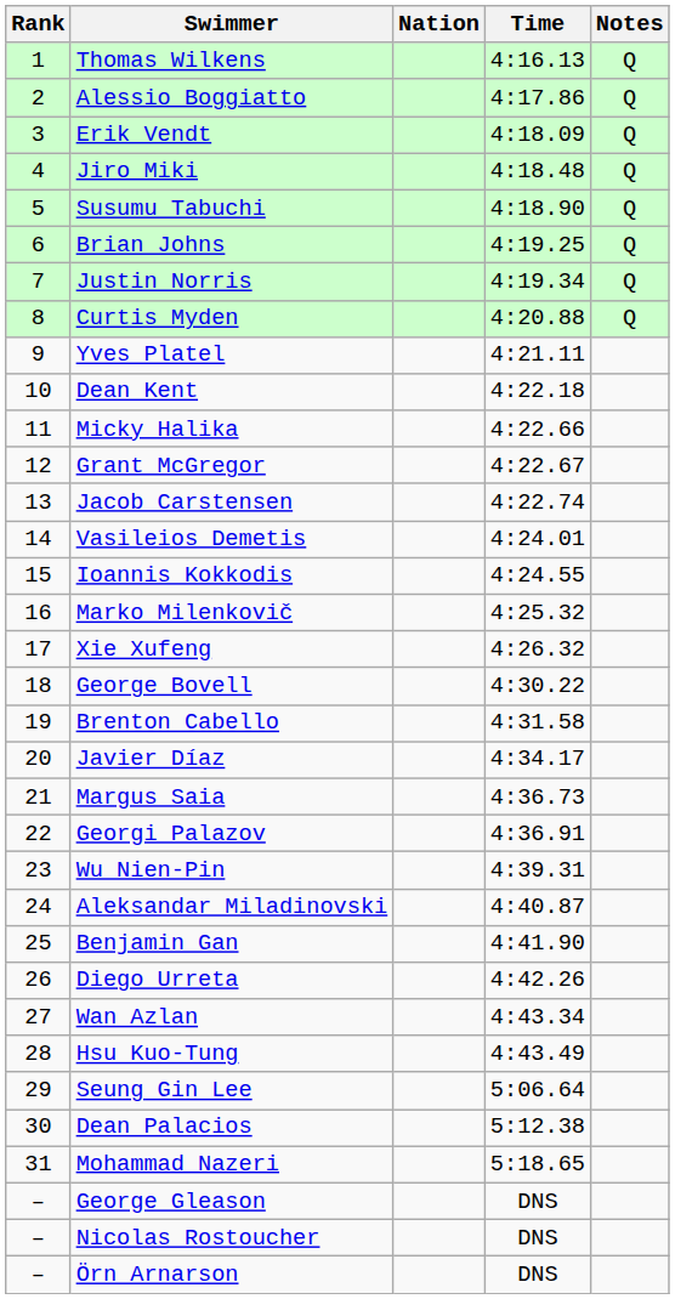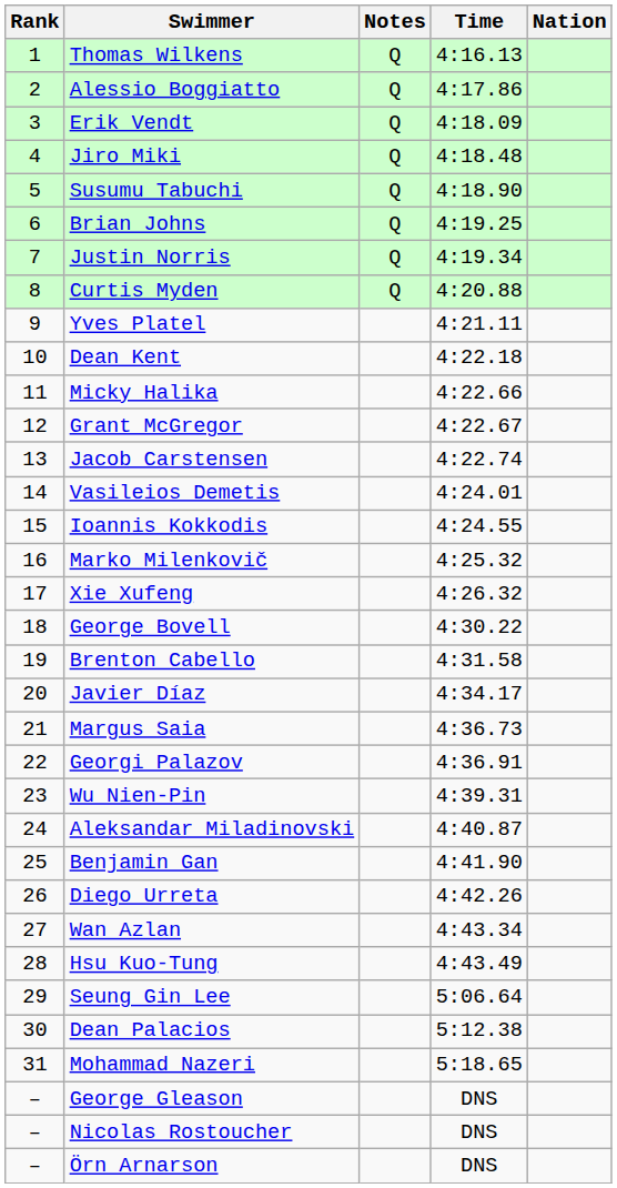columns swapped: Nation <-> Notes
